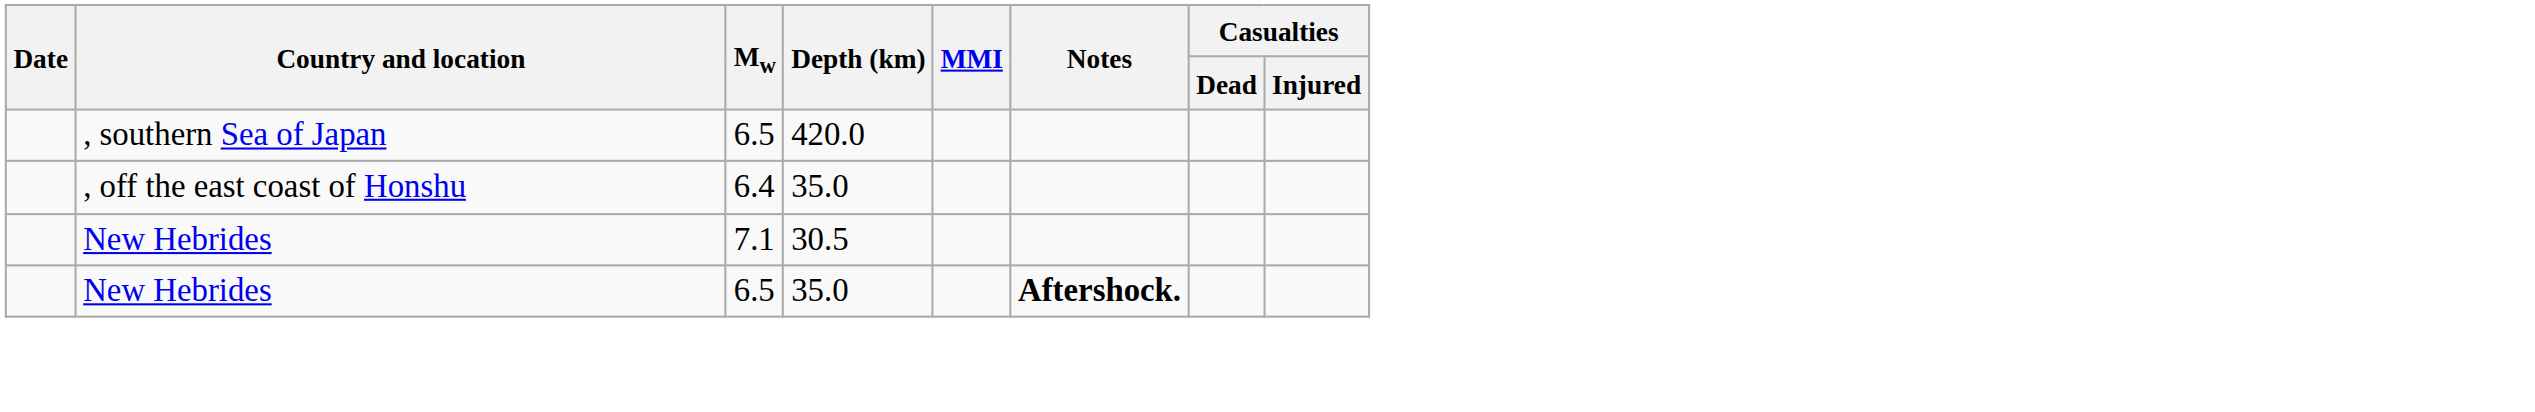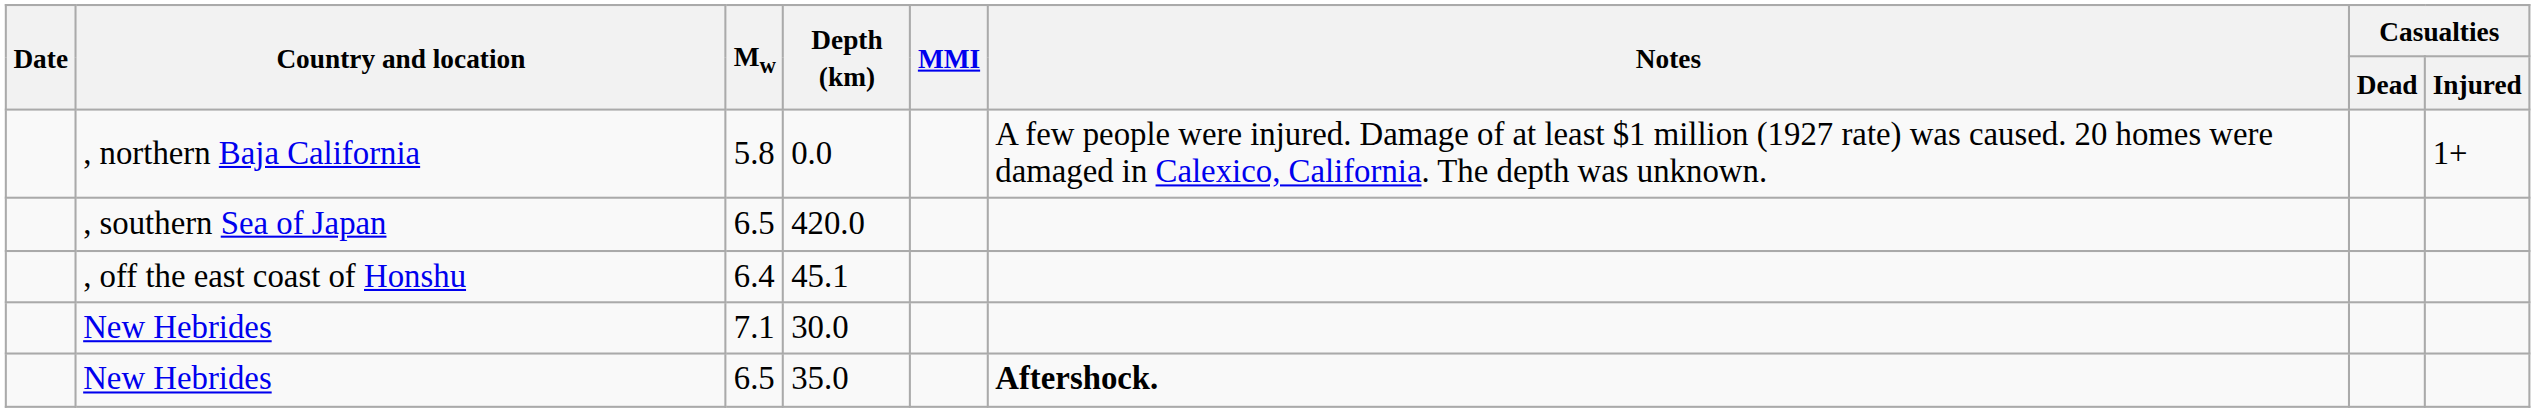+ row: , northern Baja California | 5.8 | 0.0 | A few people were injured. Damage of at least $1 million (1927 rate) was caused. 20 homes were damaged in Calexico, California. The depth was unknown. | 1+
, off the east coast of Honshu | Depth (km): 35.0 -> 45.1
New Hebrides / 7.1 | Depth (km): 30.5 -> 30.0
